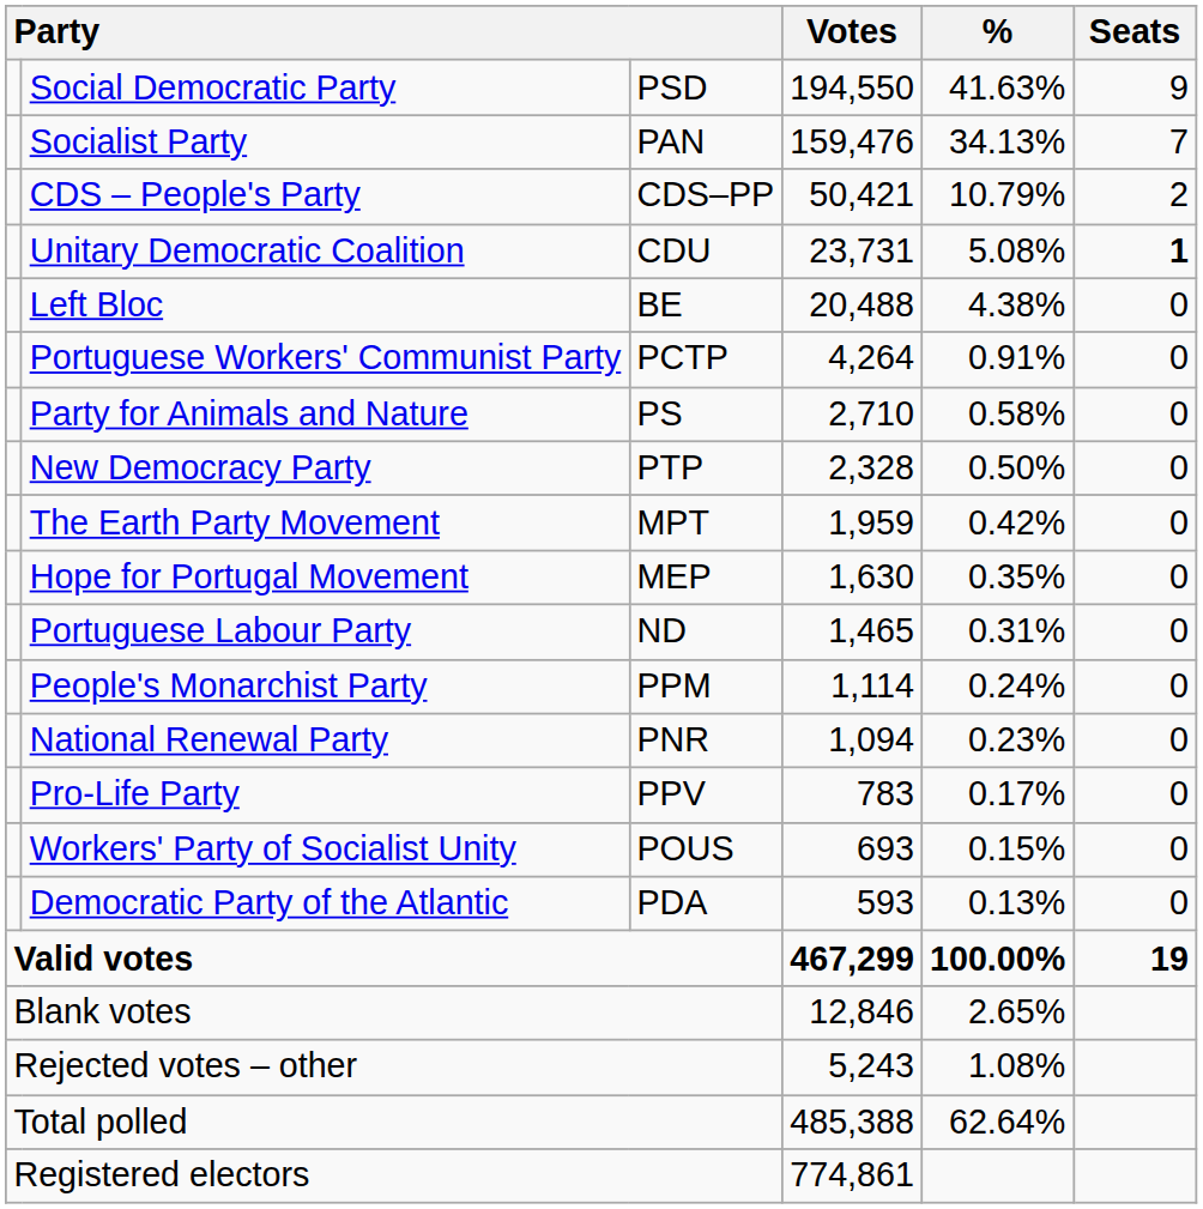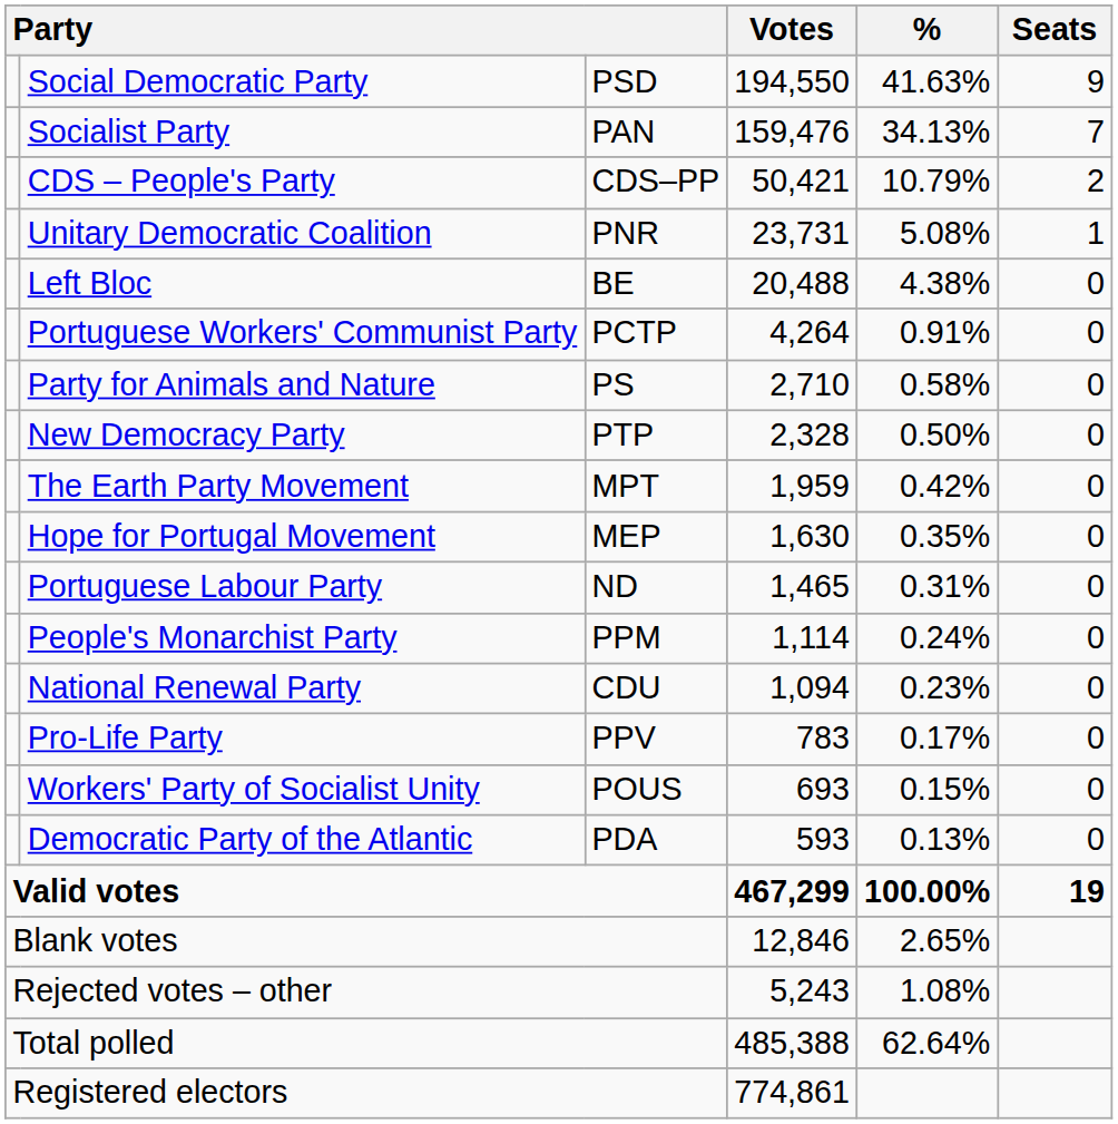Unitary Democratic Coalition | column 3: CDU -> PNR
Unitary Democratic Coalition | Seats: bold -> normal
National Renewal Party | column 3: PNR -> CDU
